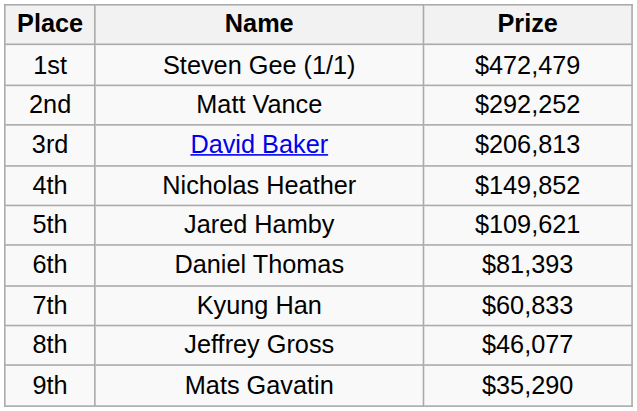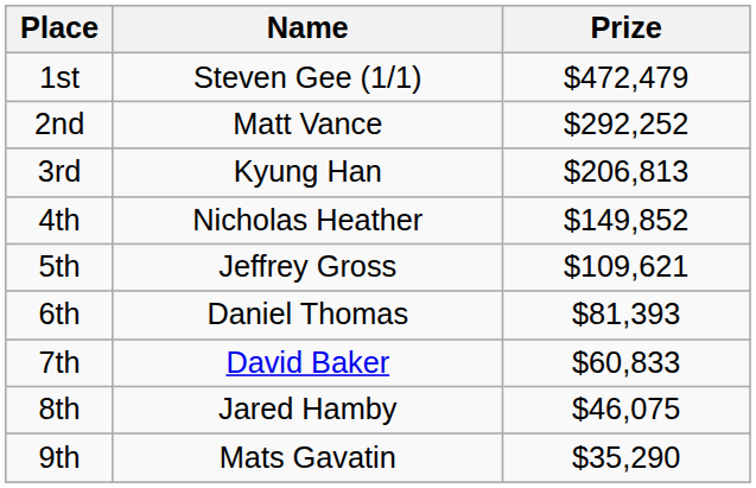3rd | Name: David Baker -> Kyung Han
5th | Name: Jared Hamby -> Jeffrey Gross
7th | Name: Kyung Han -> David Baker
8th | Name: Jeffrey Gross -> Jared Hamby
8th | Prize: $46,077 -> $46,075
